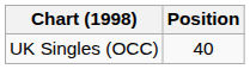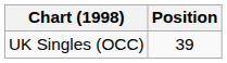UK Singles (OCC) | Position: 40 -> 39
